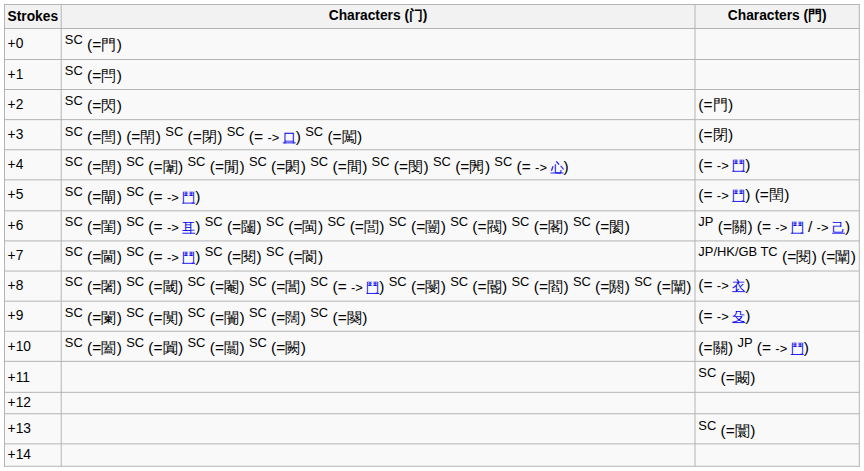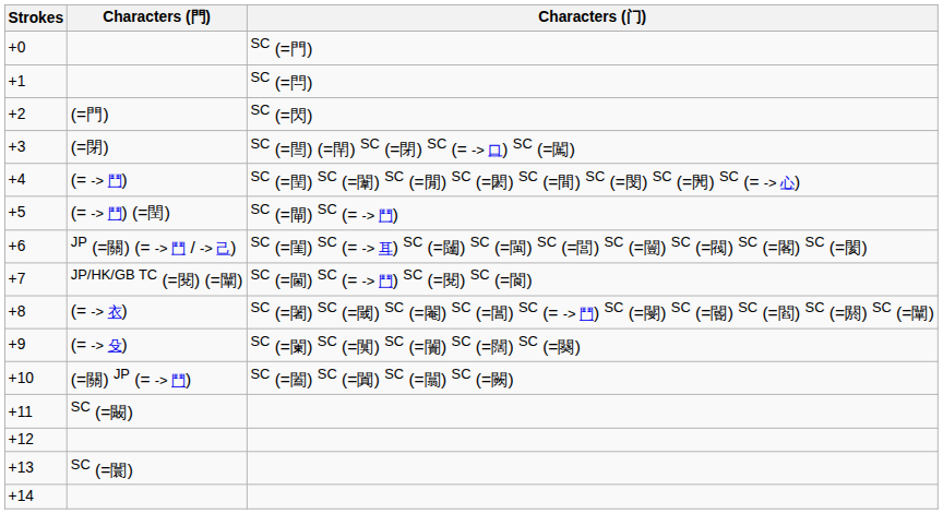columns swapped: Characters (門) <-> Characters (门)
